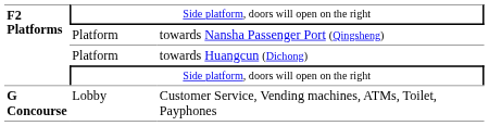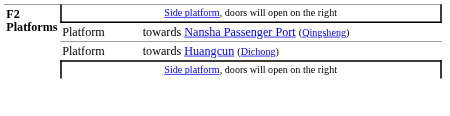- row: G Concourse | Lobby | Customer Service, Vending machines, ATMs, Toilet, Payphones
